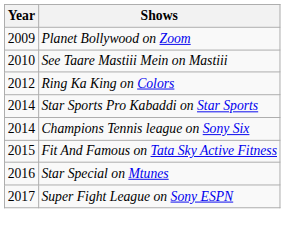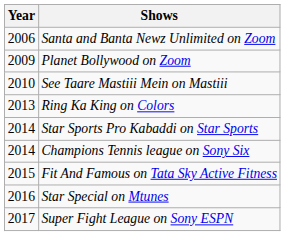+ row: 2006 | Santa and Banta Newz Unlimited on Zoom
Ring Ka King on Colors | Year: 2012 -> 2013
